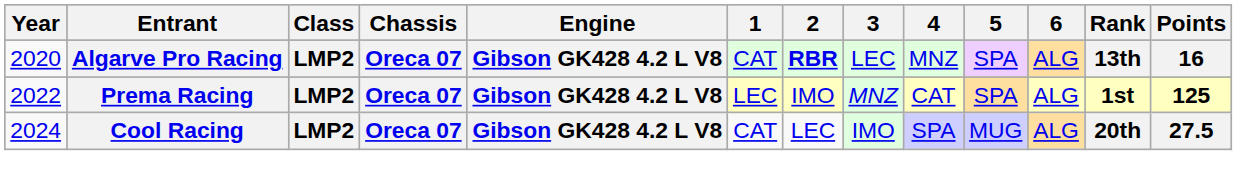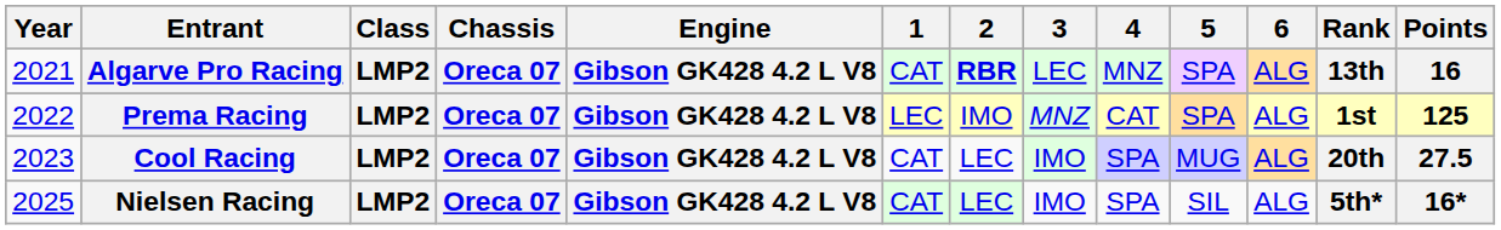Algarve Pro Racing | Year: 2020 -> 2021
Cool Racing | Year: 2024 -> 2023
+ row: 2025 | Nielsen Racing | LMP2 | Oreca 07 | Gibson GK428 4.2 L V8 | CAT | LEC | IMO | SPA | SIL | ALG | 5th* | 16*
